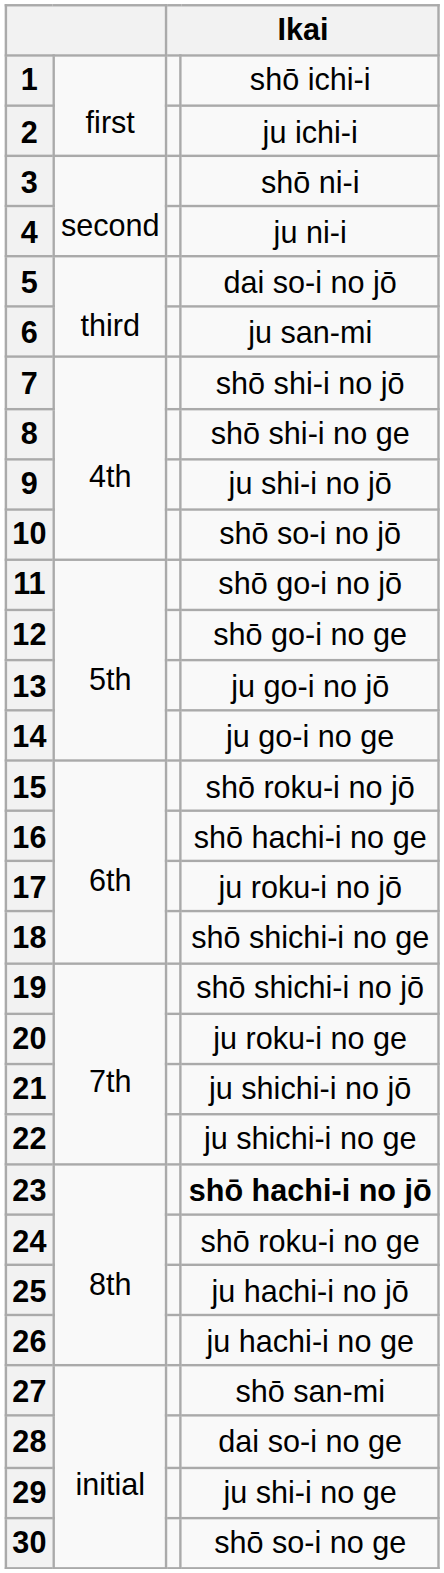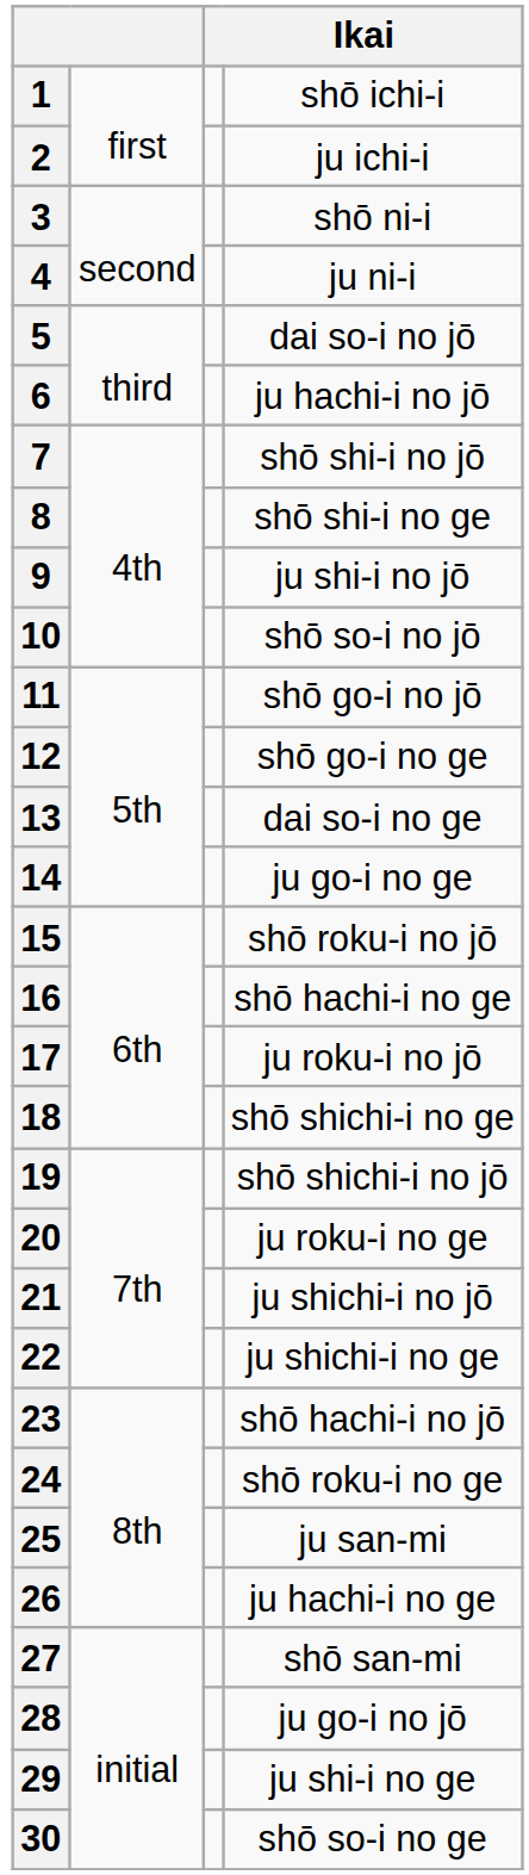6 | column 4: ju san-mi -> ju hachi-i no jō
13 | column 4: ju go-i no jō -> dai so-i no ge
23 | column 4: bold -> normal
25 | column 4: ju hachi-i no jō -> ju san-mi
28 | column 4: dai so-i no ge -> ju go-i no jō
